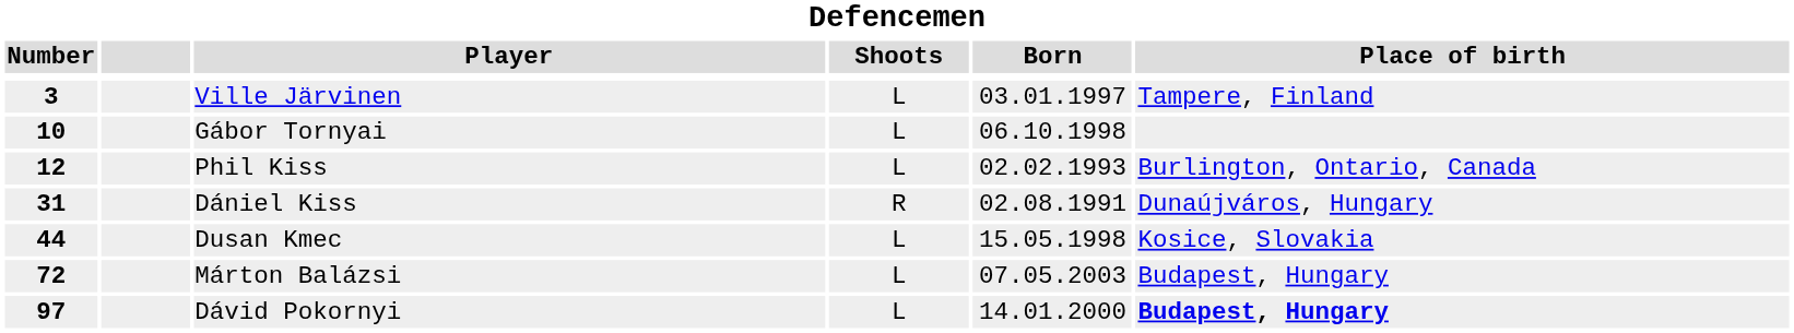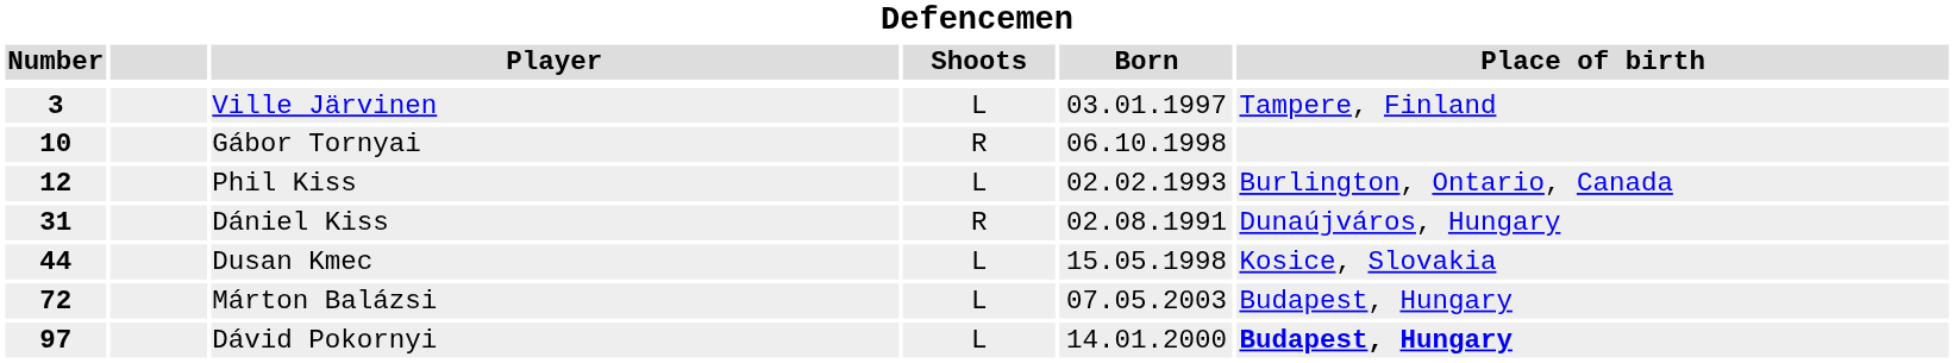Gábor Tornyai | Shoots: L -> R
